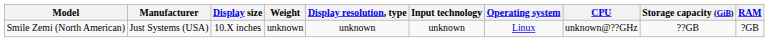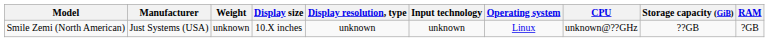columns swapped: Weight <-> Display size
